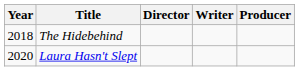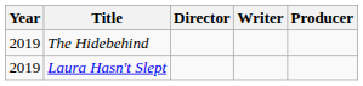The Hidebehind | Year: 2018 -> 2019
Laura Hasn't Slept | Year: 2020 -> 2019
